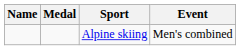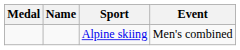columns swapped: Medal <-> Name
